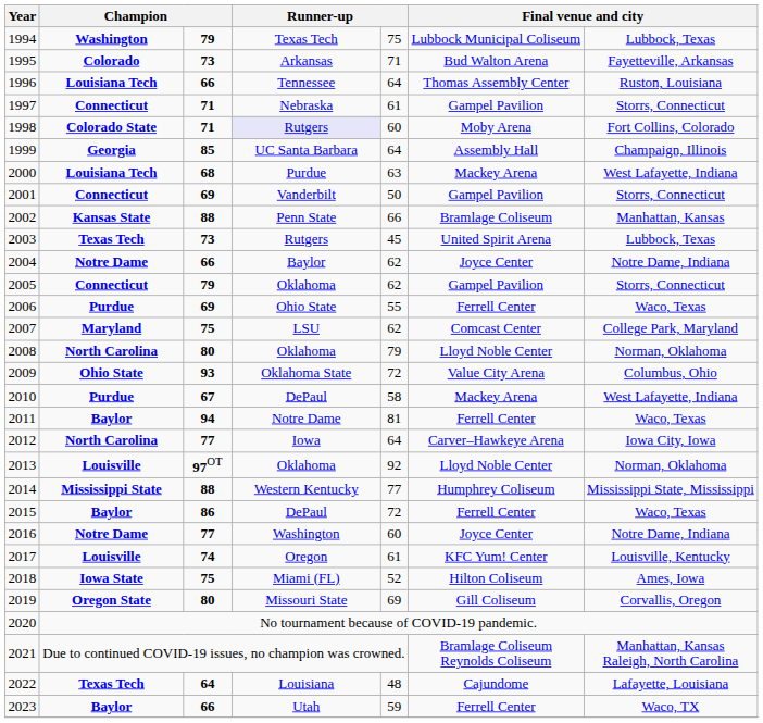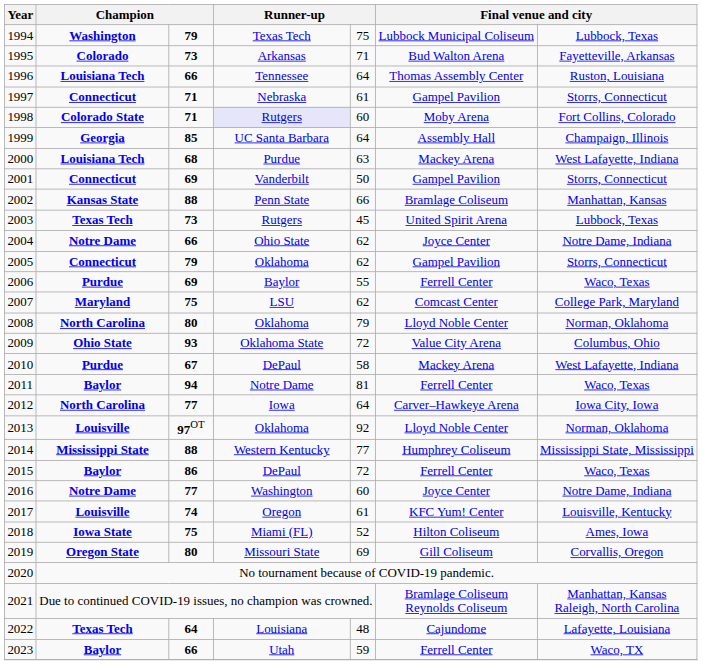2004 | column 4: Baylor -> Ohio State
2006 | column 4: Ohio State -> Baylor
